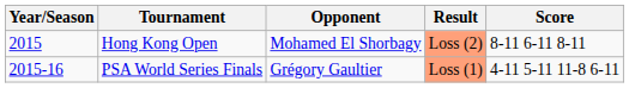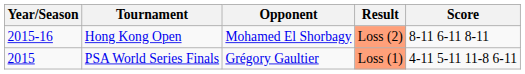Hong Kong Open | Year/Season: 2015 -> 2015-16
PSA World Series Finals | Year/Season: 2015-16 -> 2015
